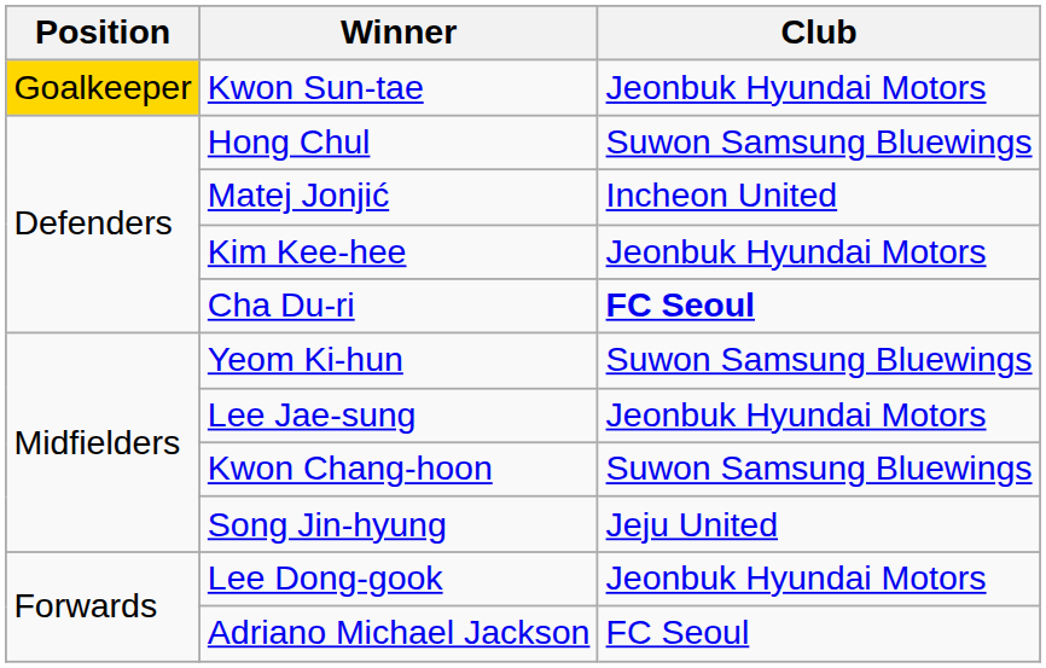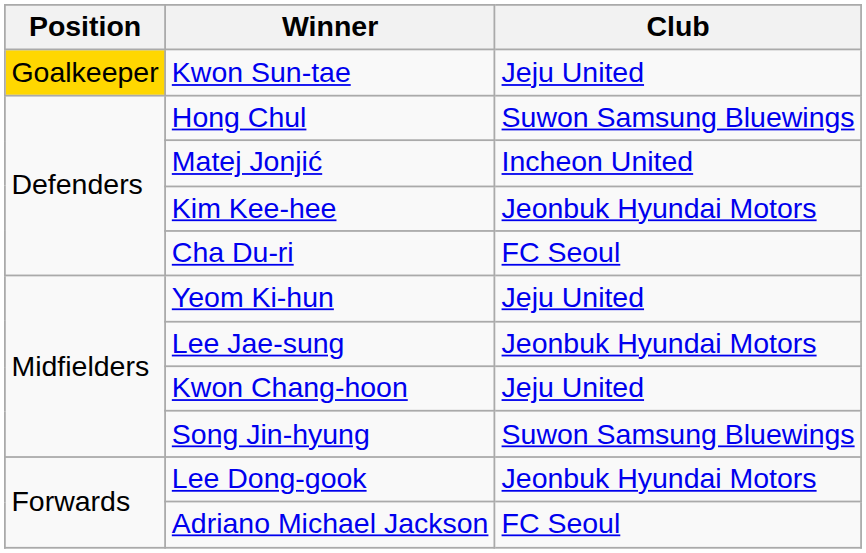Kwon Sun-tae | Club: Jeonbuk Hyundai Motors -> Jeju United
Cha Du-ri | Club: bold -> normal
Yeom Ki-hun | Club: Suwon Samsung Bluewings -> Jeju United
Kwon Chang-hoon | Club: Suwon Samsung Bluewings -> Jeju United
Song Jin-hyung | Club: Jeju United -> Suwon Samsung Bluewings
